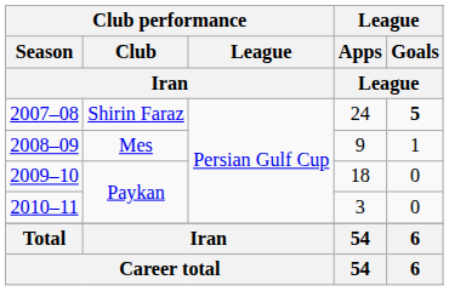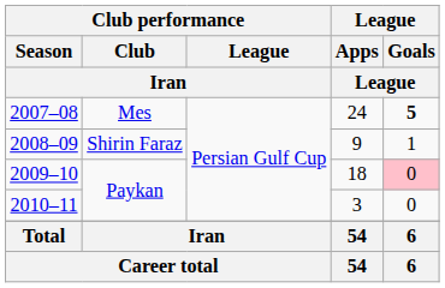2007–08 | Club performance / Club / Iran: Shirin Faraz -> Mes
2008–09 | Club performance / Club / Iran: Mes -> Shirin Faraz
2009–10 | League / Goals / League: no background -> pink background
